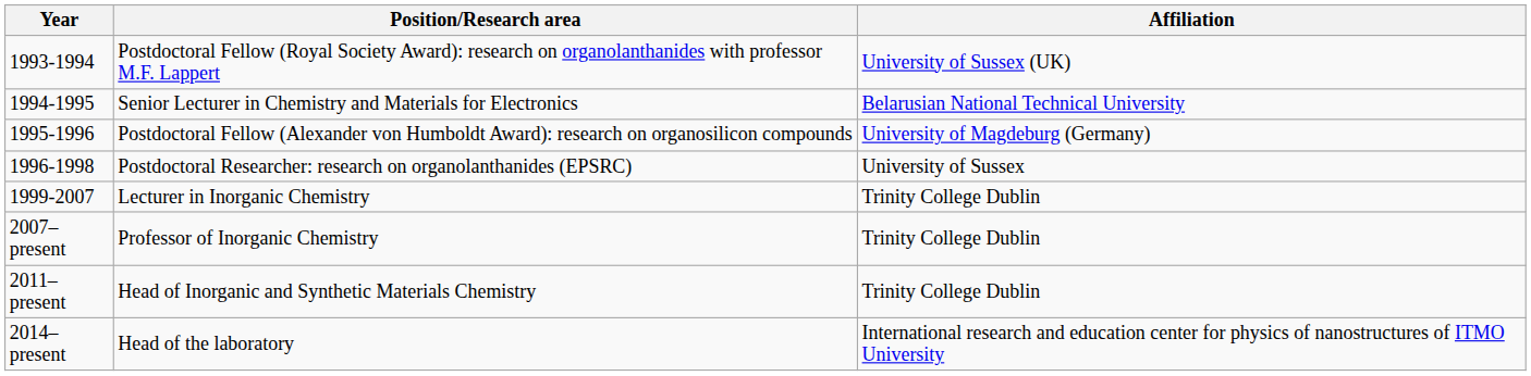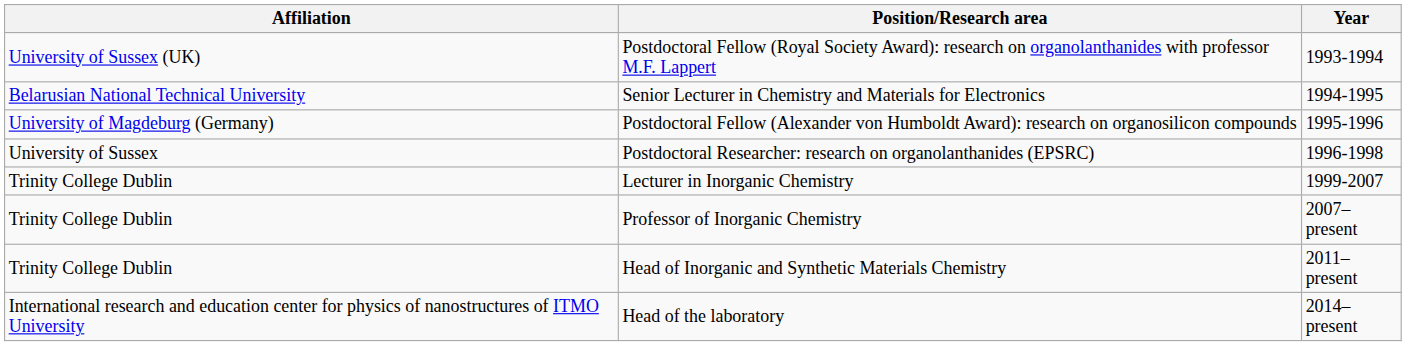columns swapped: Year <-> Affiliation
